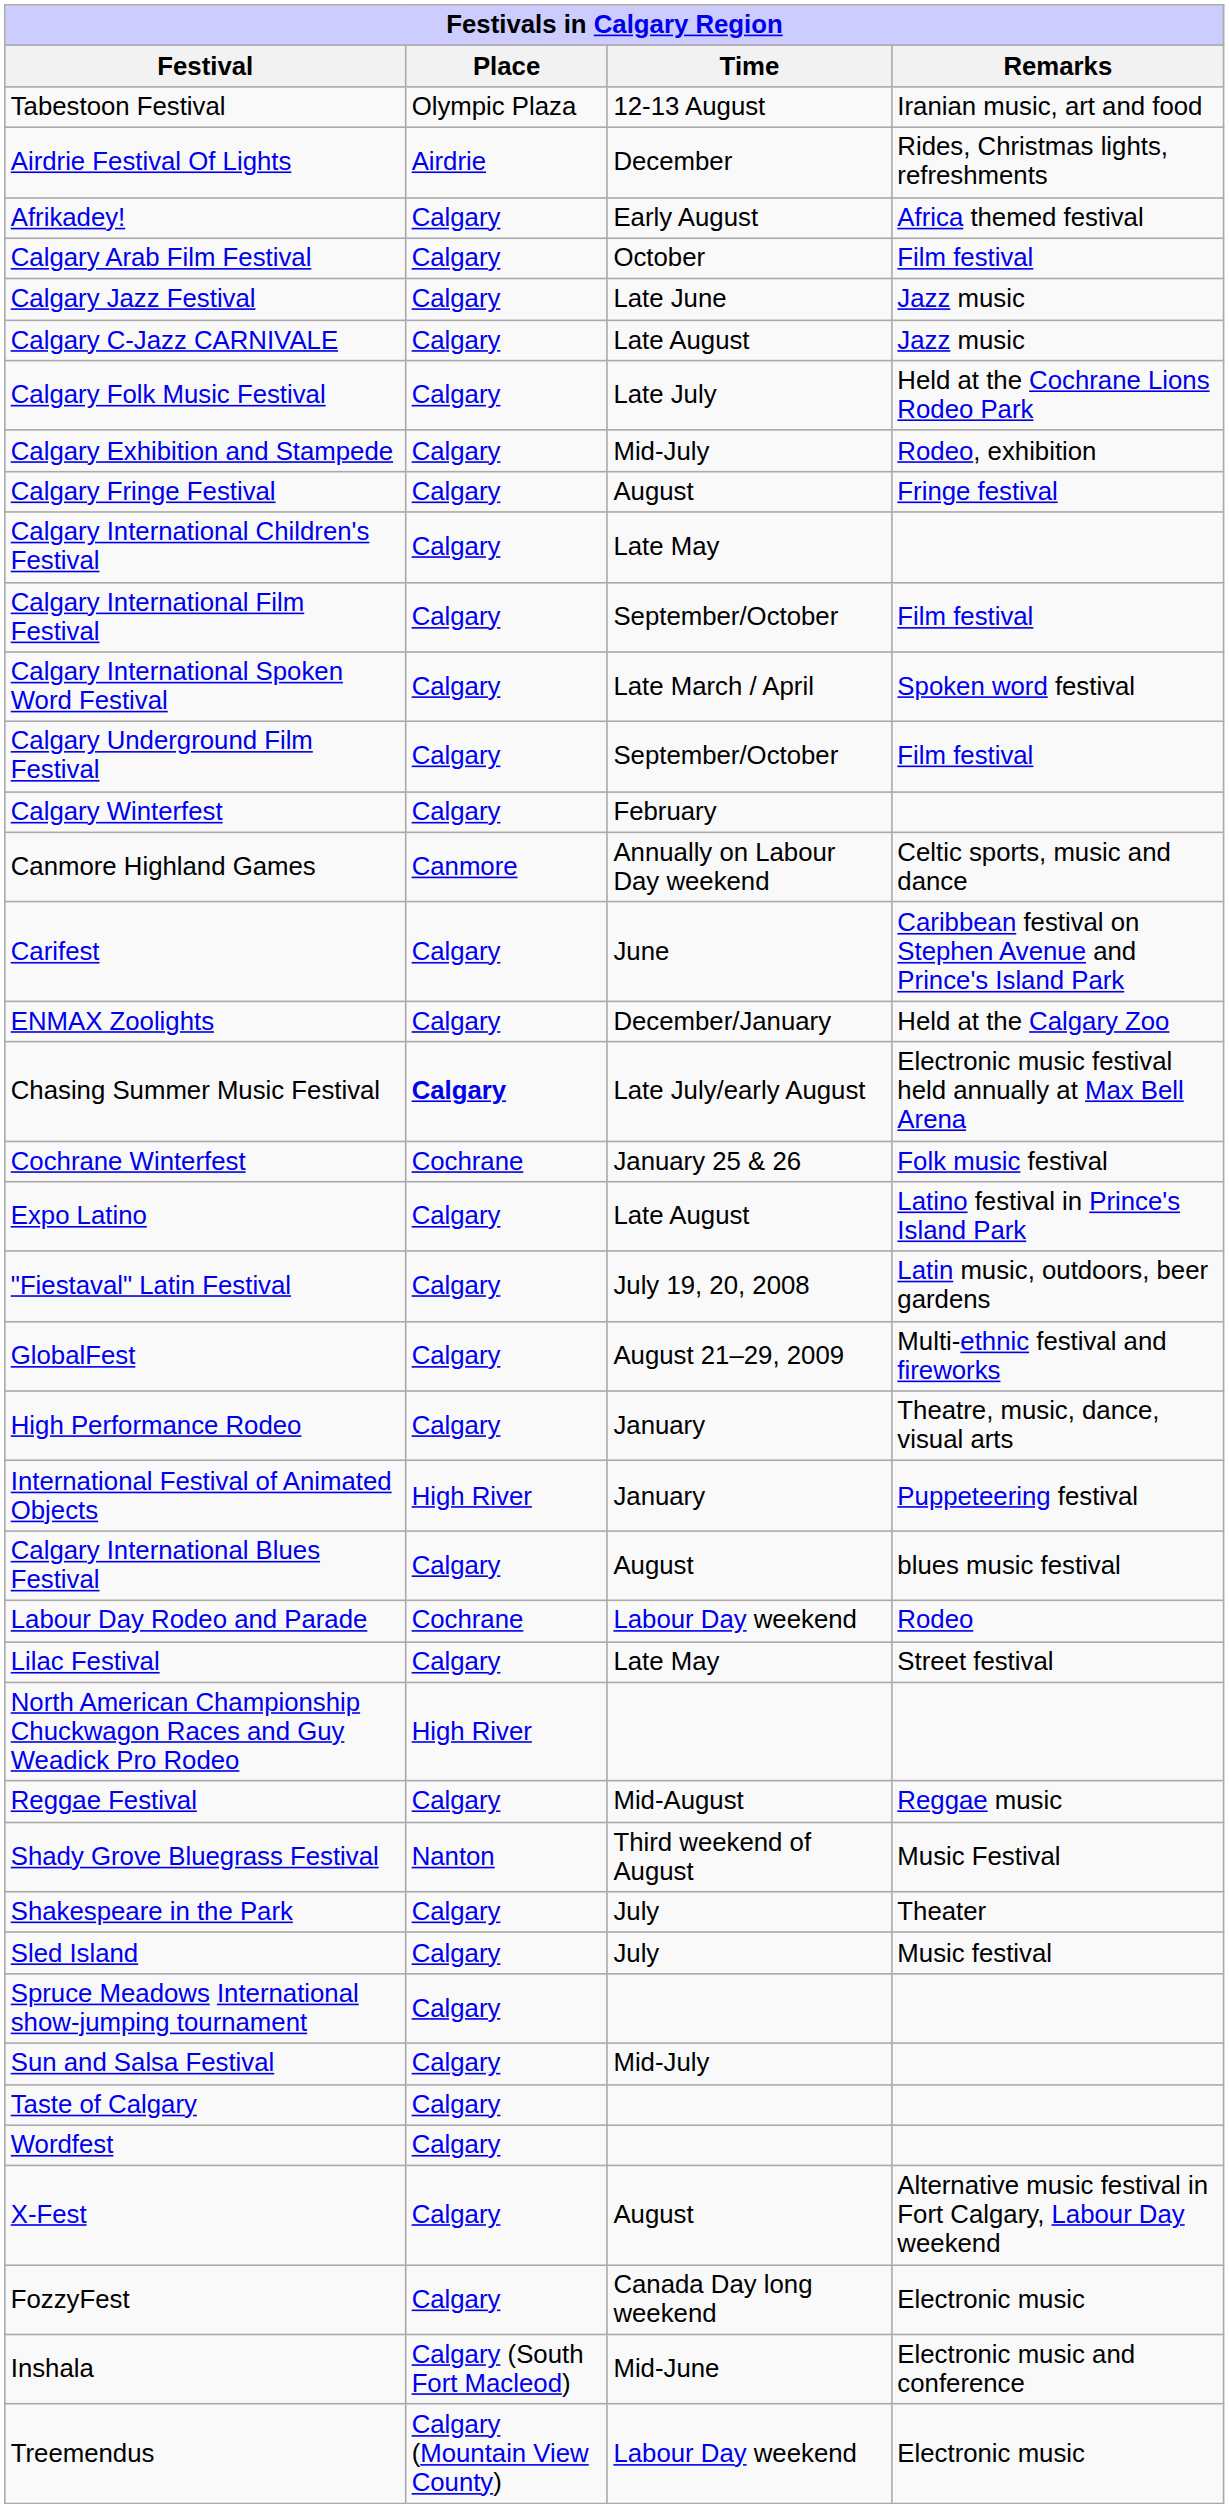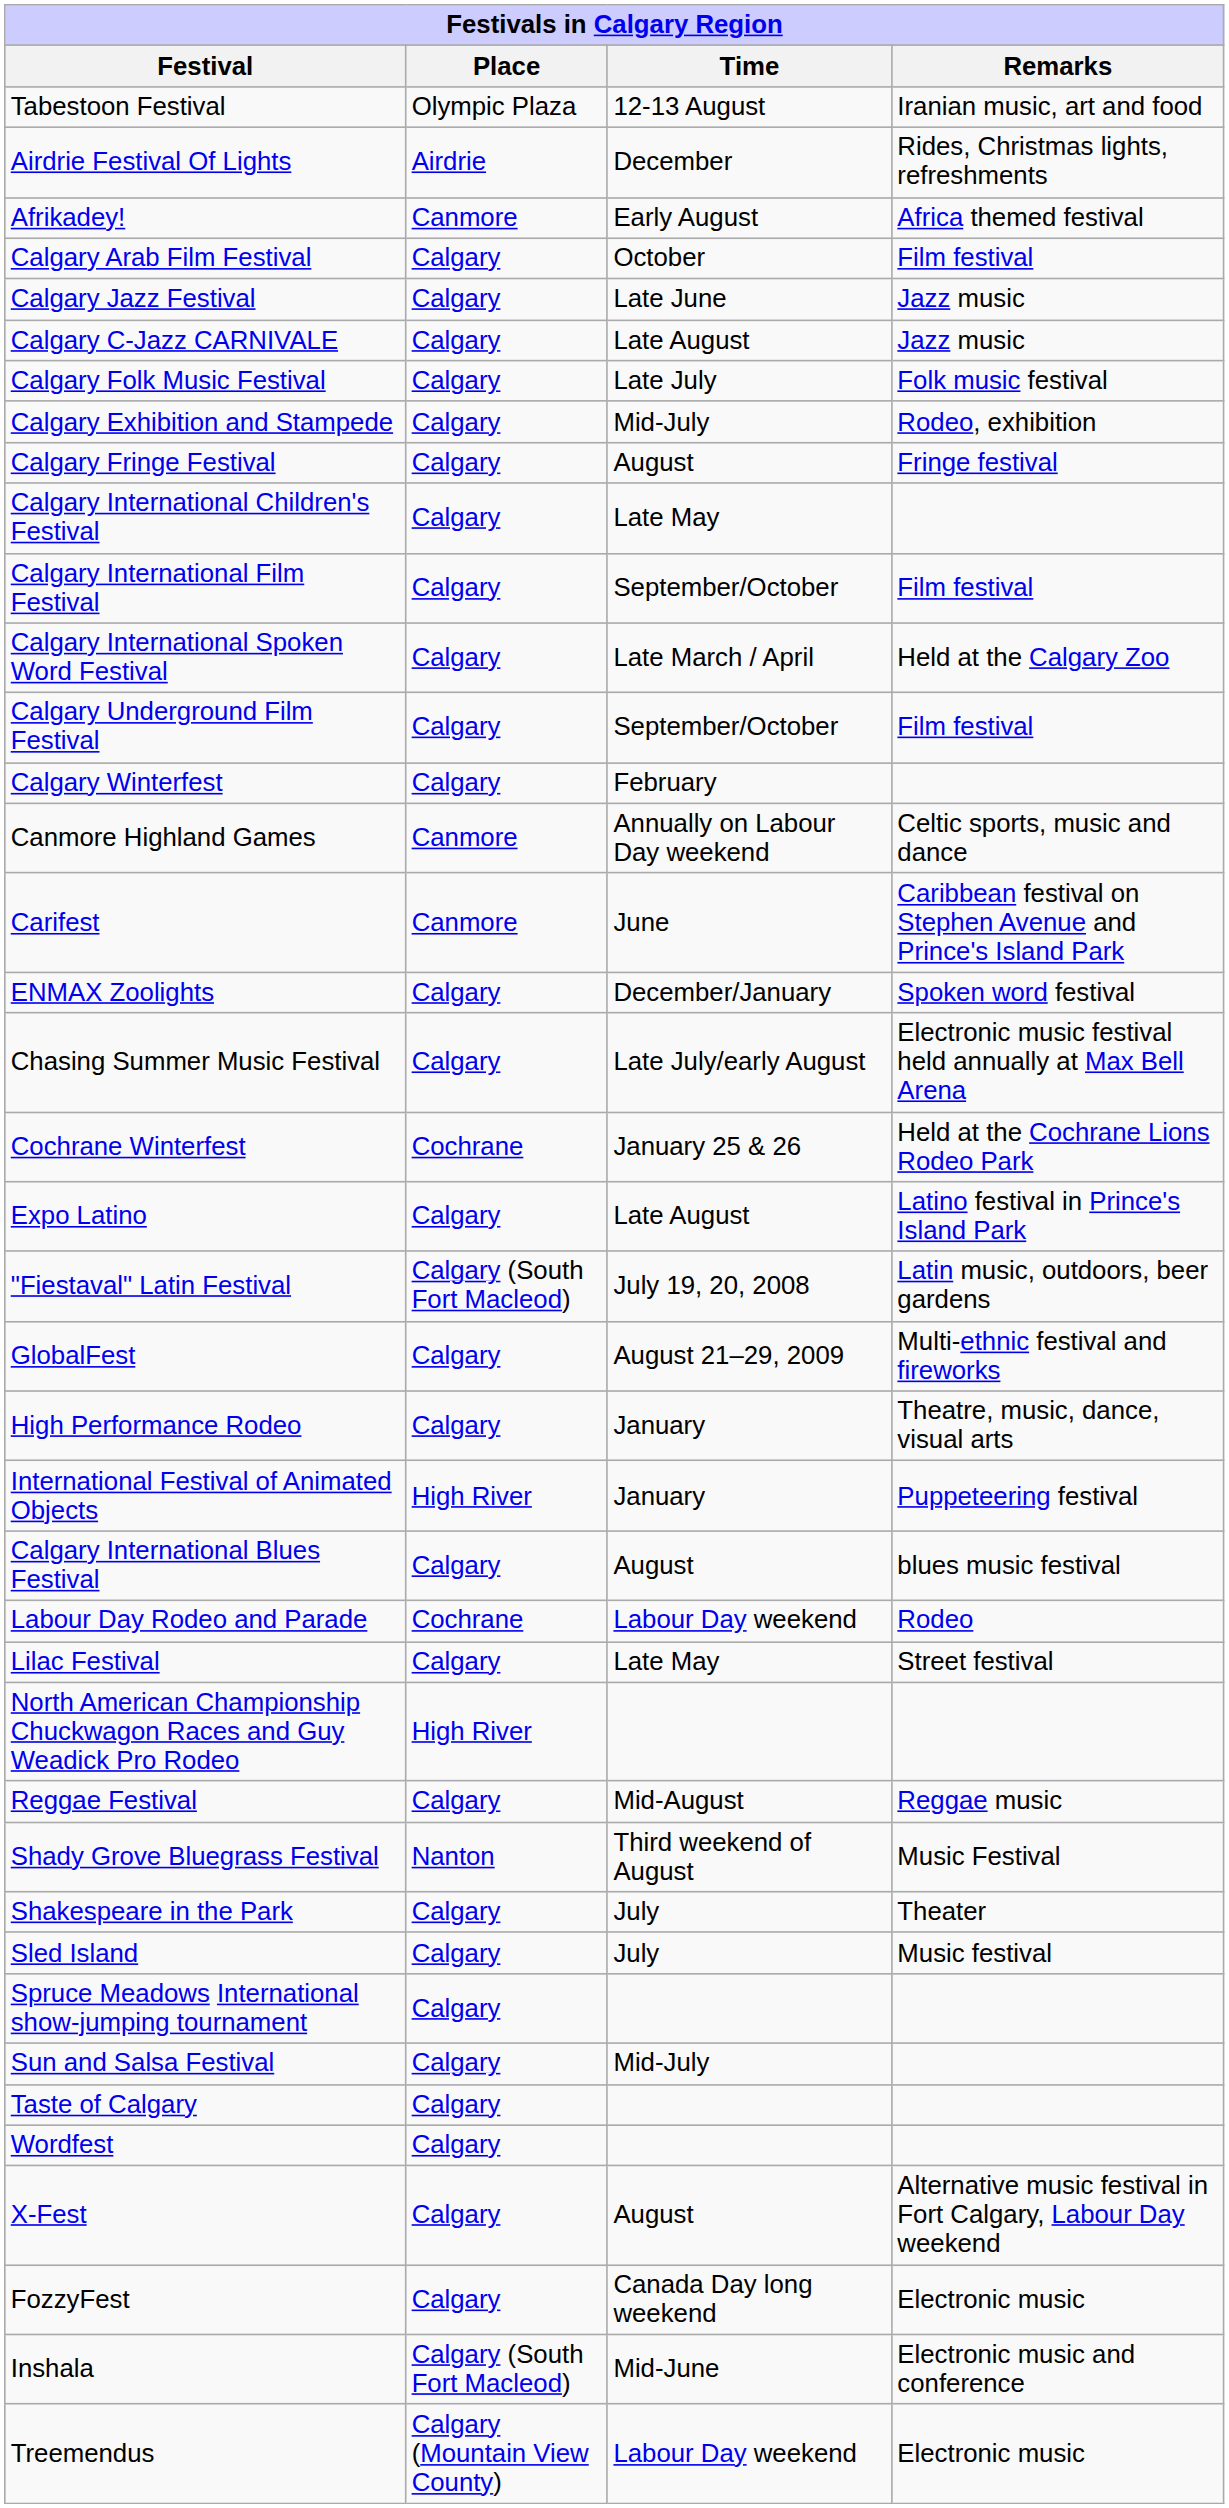Afrikadey! | Place: Calgary -> Canmore
Calgary Folk Music Festival | Remarks: Held at the Cochrane Lions Rodeo Park -> Folk music festival
Calgary International Spoken Word Festival | Remarks: Spoken word festival -> Held at the Calgary Zoo
Carifest | Place: Calgary -> Canmore
ENMAX Zoolights | Remarks: Held at the Calgary Zoo -> Spoken word festival
Chasing Summer Music Festival | Place: bold -> normal
Cochrane Winterfest | Remarks: Folk music festival -> Held at the Cochrane Lions Rodeo Park
"Fiestaval" Latin Festival | Place: Calgary -> Calgary (South Fort Macleod)
